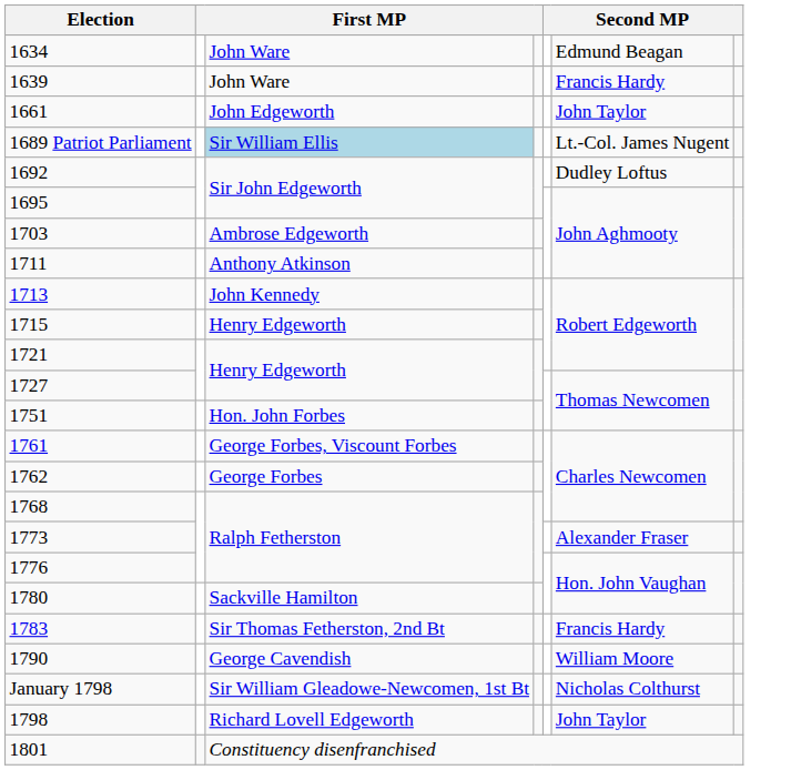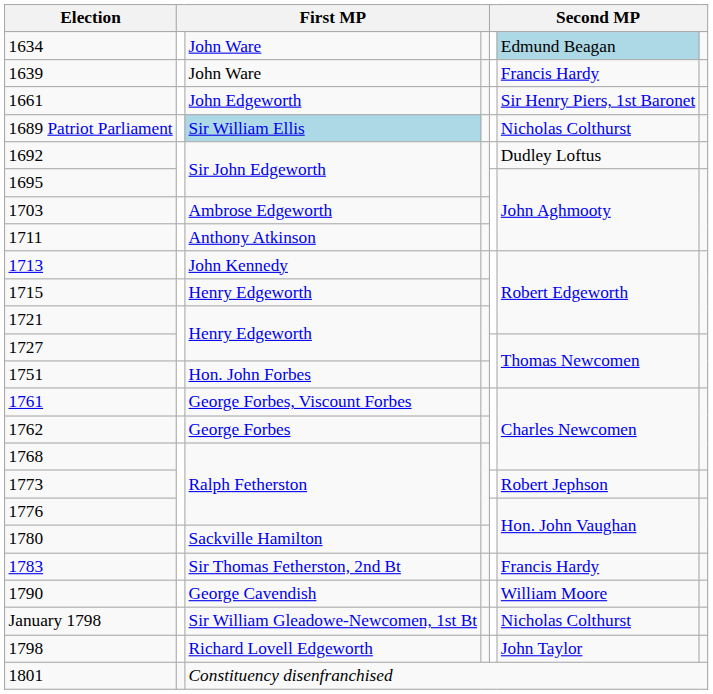1634 | column 6: no background -> lightblue background
1661 | column 6: John Taylor -> Sir Henry Piers, 1st Baronet
1689 Patriot Parliament | column 6: Lt.-Col. James Nugent -> Nicholas Colthurst
1773 | column 6: Alexander Fraser -> Robert Jephson
